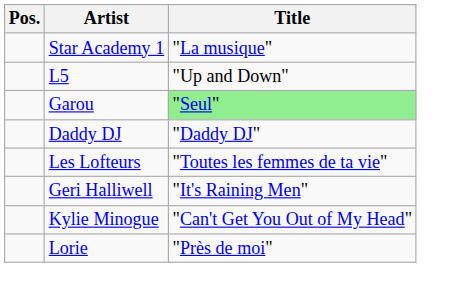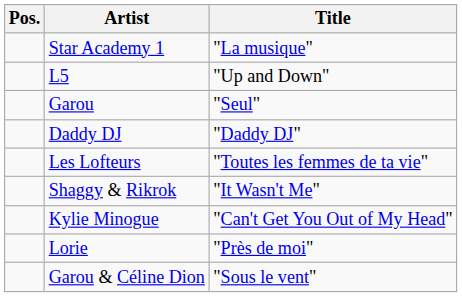Garou | Title: lightgreen background -> no background
- row: Geri Halliwell | "It's Raining Men"
+ row: Shaggy & Rikrok | "It Wasn't Me"
+ row: Garou & Céline Dion | "Sous le vent"
